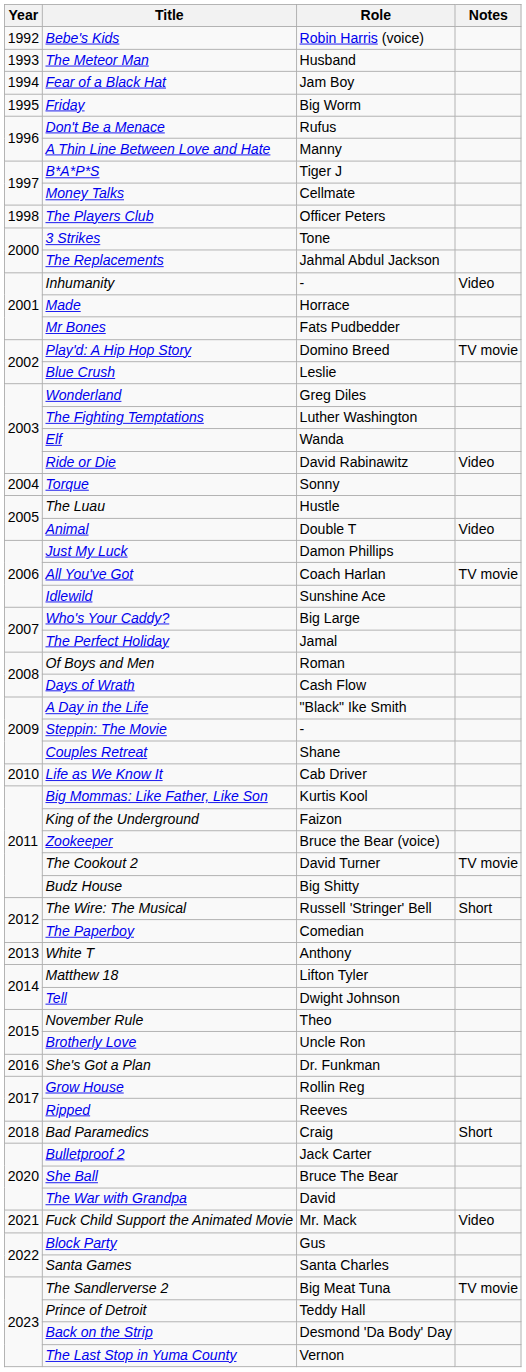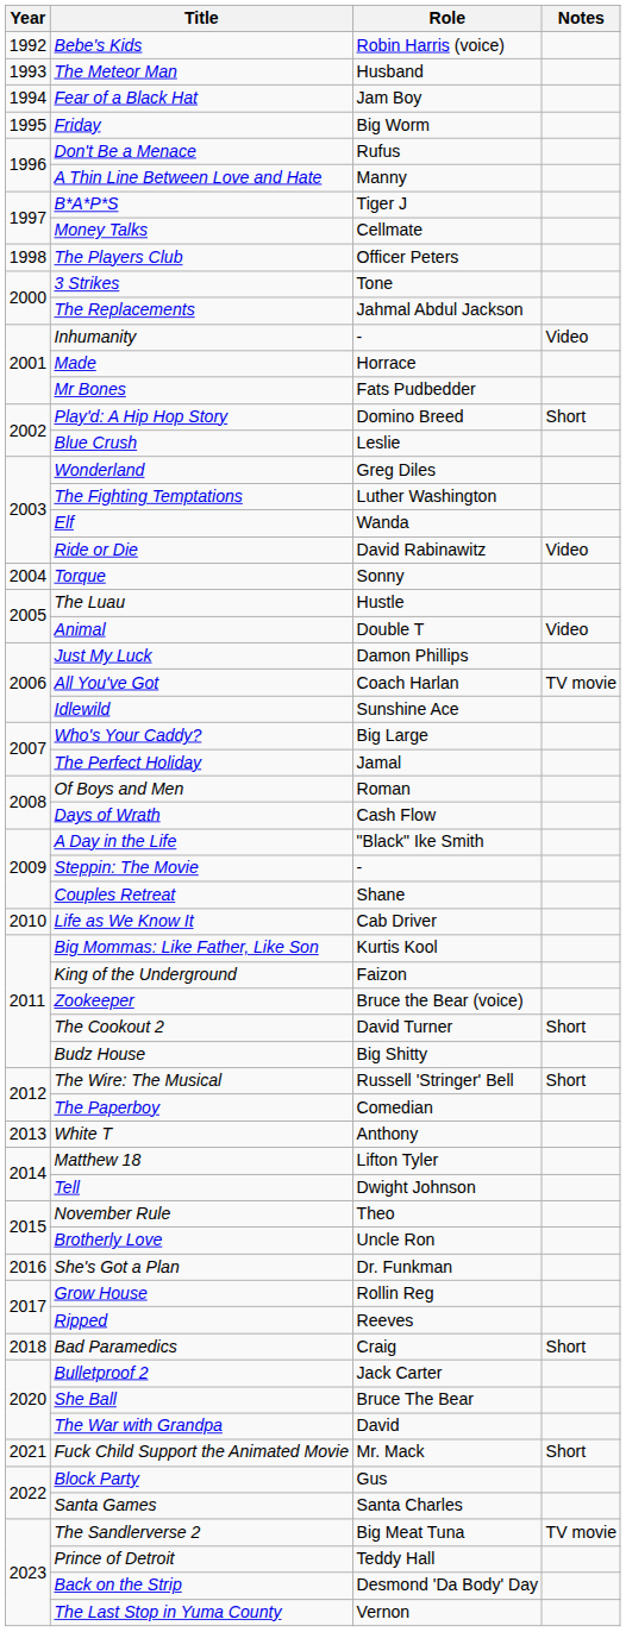Play'd: A Hip Hop Story | Notes: TV movie -> Short
The Cookout 2 | Notes: TV movie -> Short
Fuck Child Support the Animated Movie | Notes: Video -> Short
